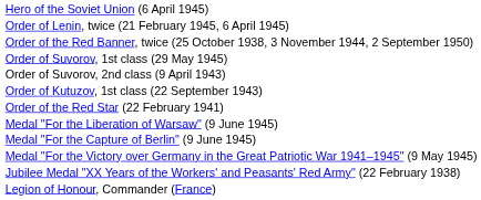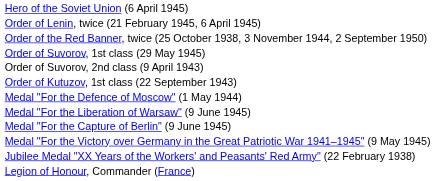- row: Order of the Red Star (22 February 1941)
+ row: Medal "For the Defence of Moscow" (1 May 1944)
